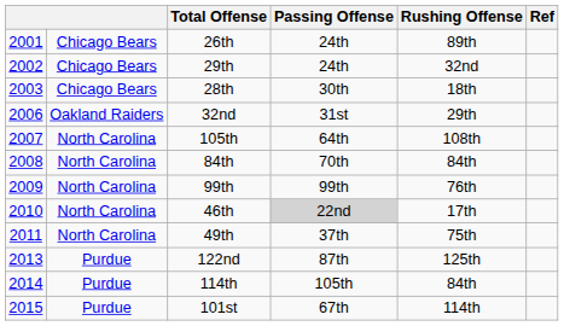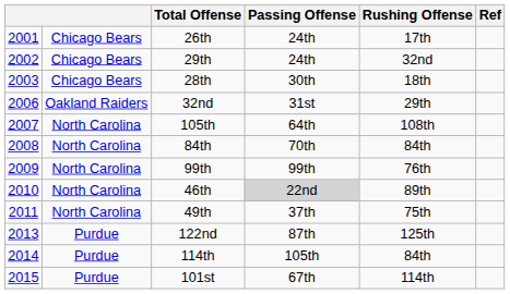26th | Rushing Offense: 89th -> 17th
46th | Rushing Offense: 17th -> 89th
